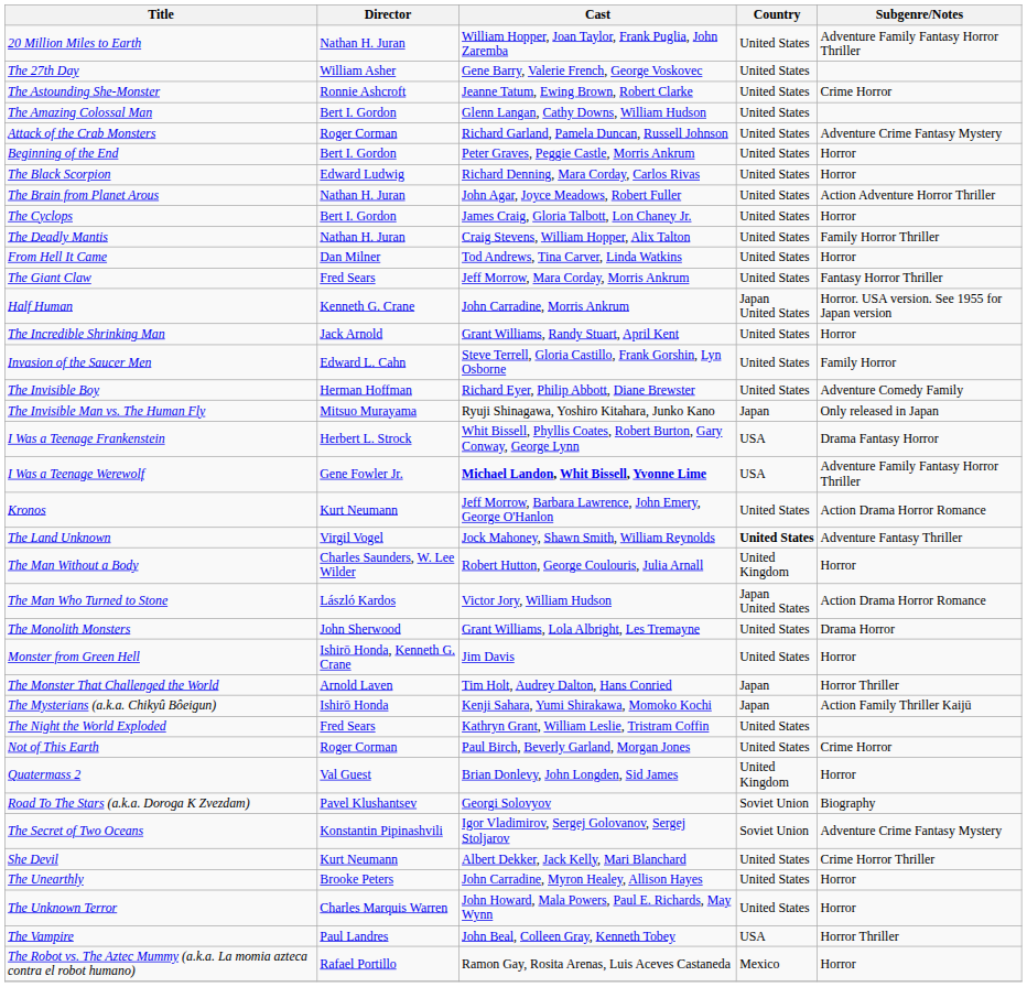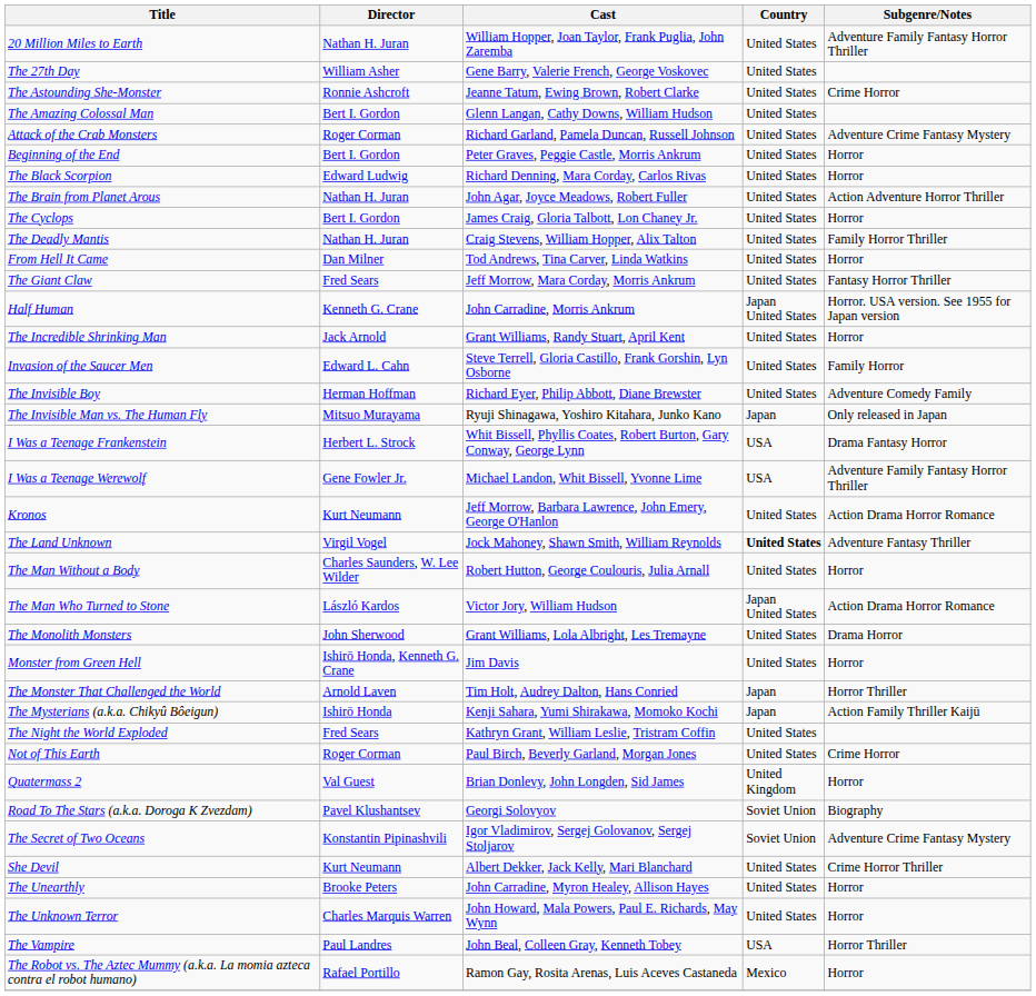I Was a Teenage Werewolf | Cast: bold -> normal
The Man Without a Body | Country: United Kingdom -> United States
